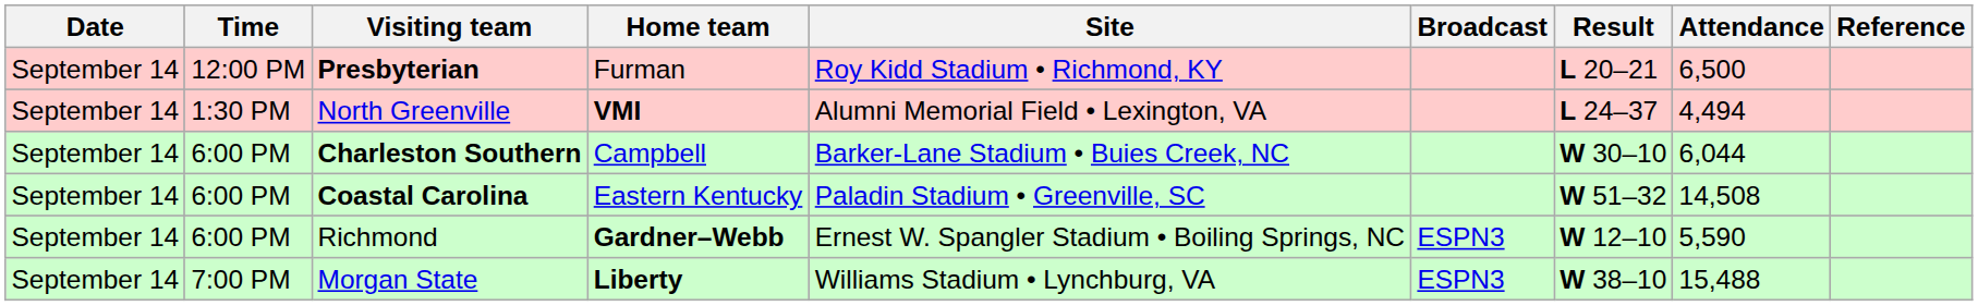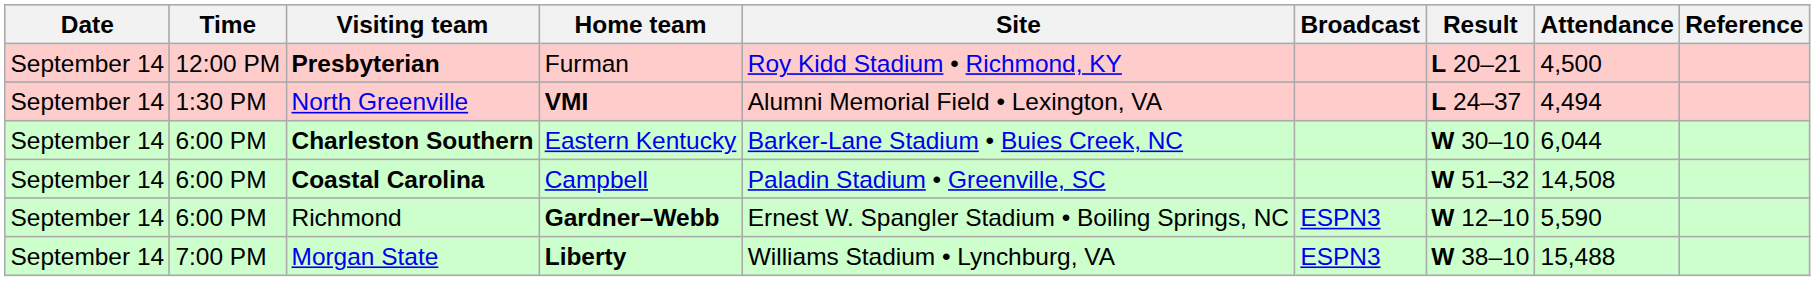Presbyterian | Attendance: 6,500 -> 4,500
Charleston Southern | Home team: Campbell -> Eastern Kentucky
Coastal Carolina | Home team: Eastern Kentucky -> Campbell
